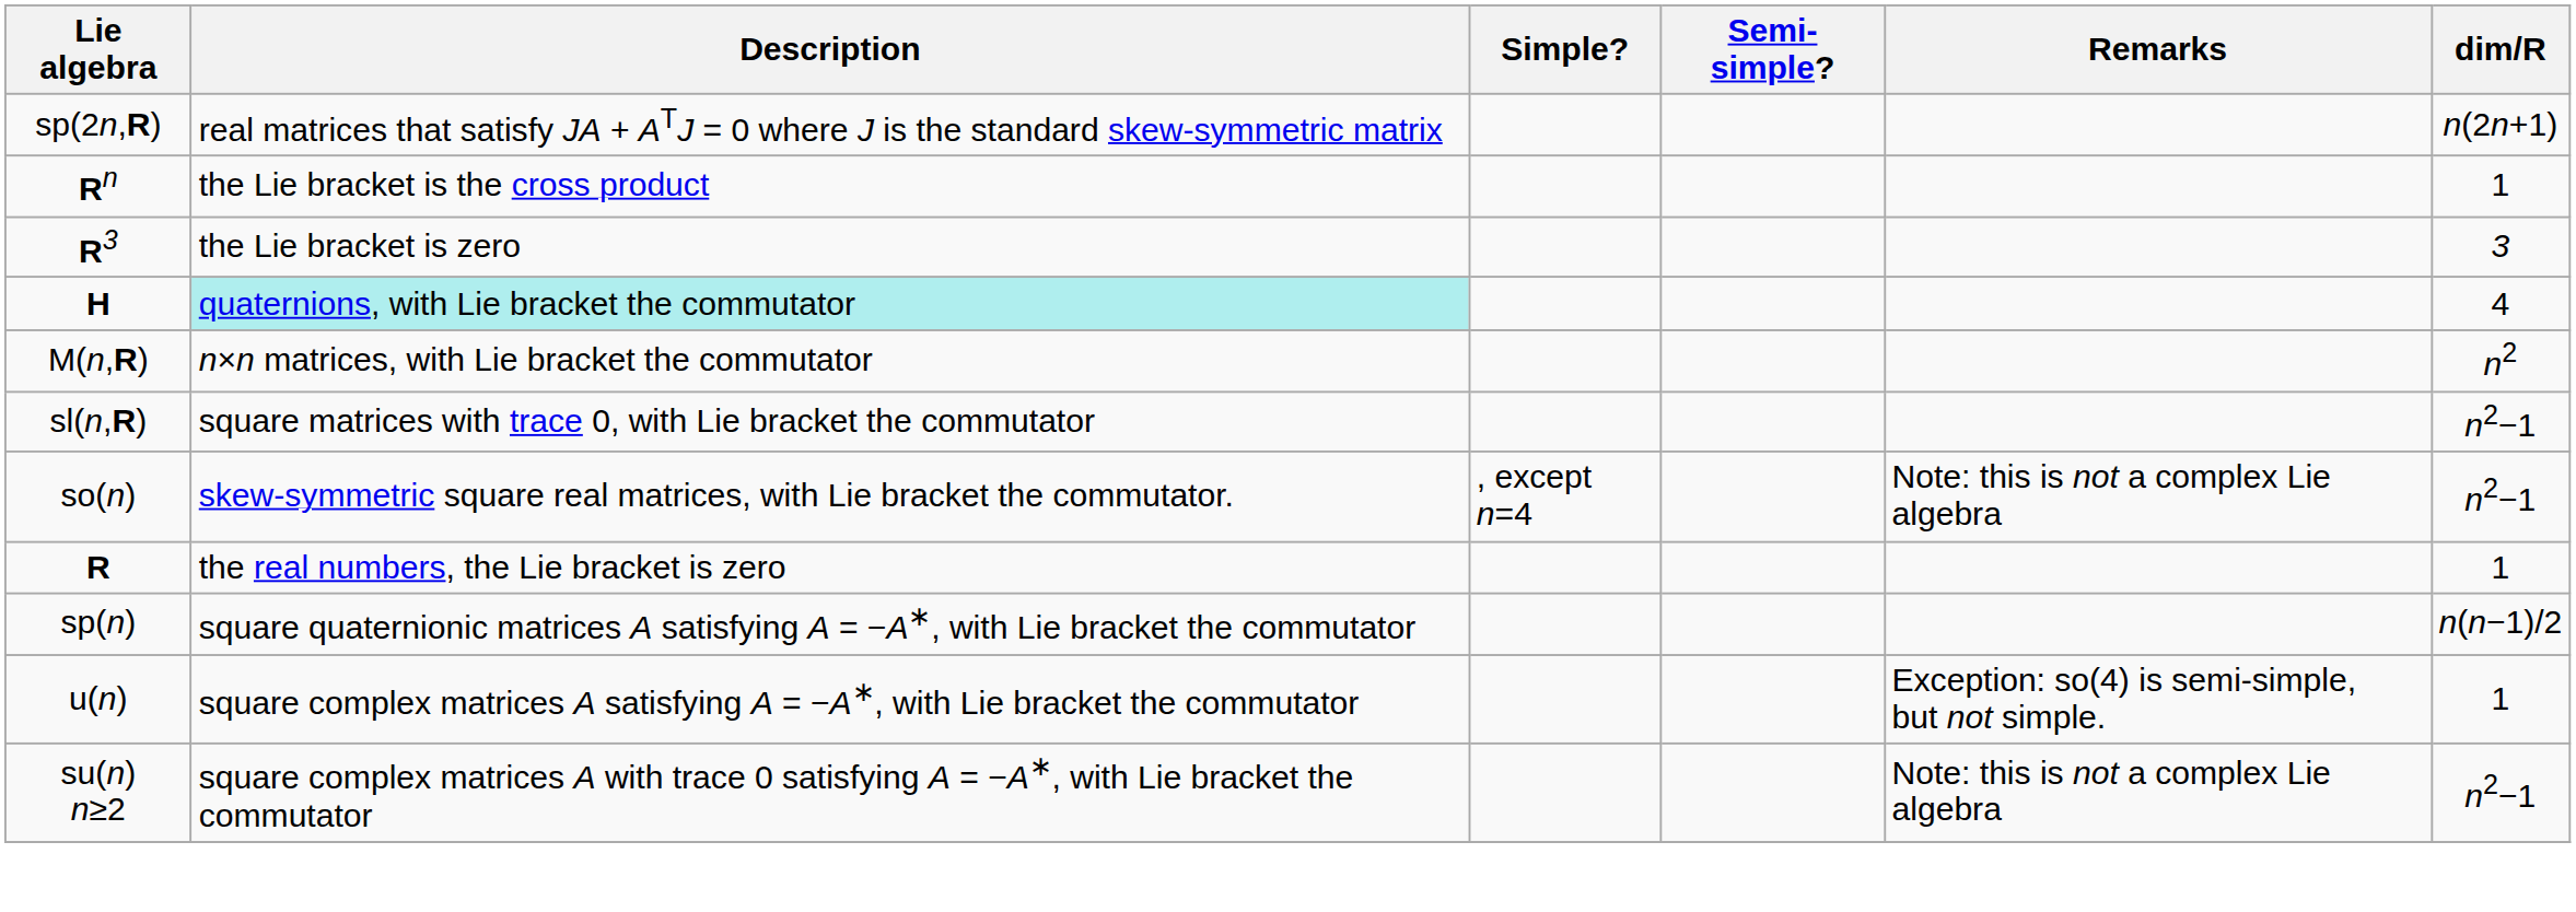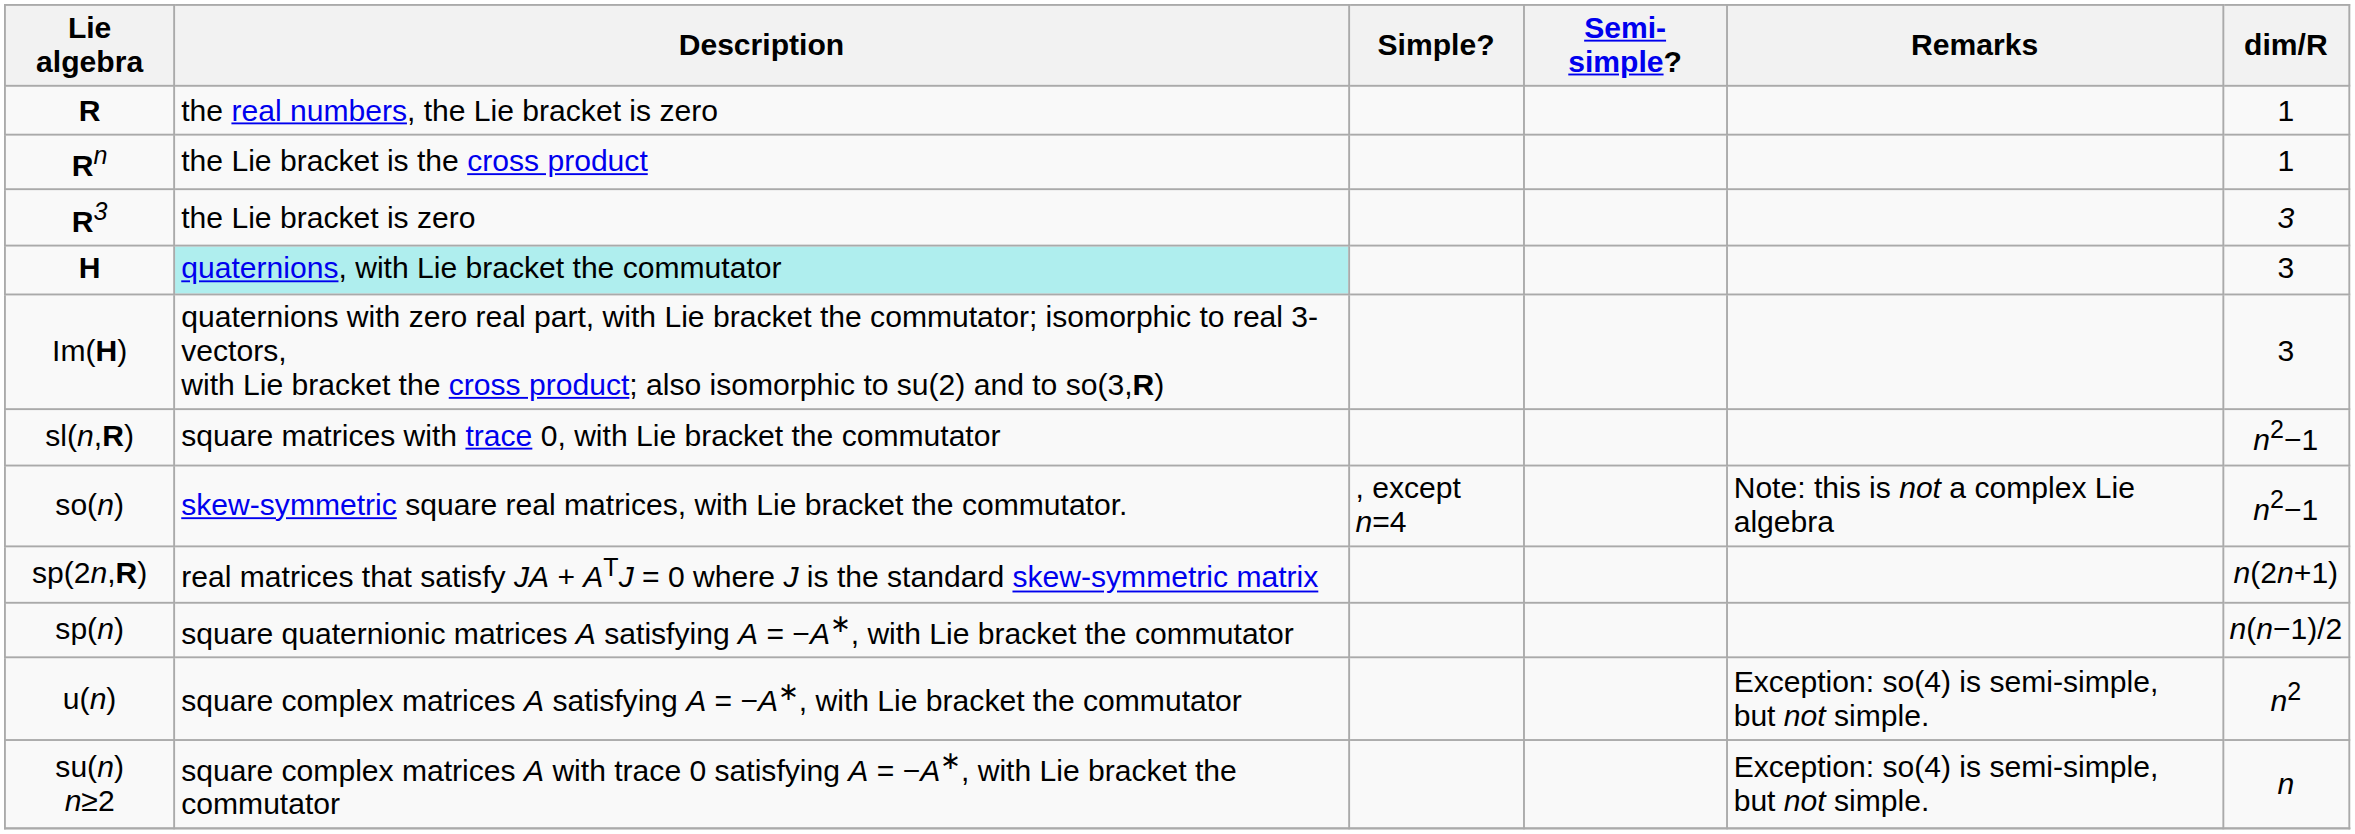rows swapped: R <-> sp(2n,R)
H | dim/R: 4 -> 3
+ row: Im(H) | quaternions with zero real part, with Lie bracket the commutator; isomorphic to real 3-vectors, with Lie bracket the cross product; also isomorphic to su(2) and to so(3,R) | 3
- row: M(n,R) | n×n matrices, with Lie bracket the commutator | n2
u(n) | dim/R: 1 -> n2
su(n) n≥2 | Remarks: Note: this is not a complex Lie algebra -> Exception: so(4) is semi-simple, but not simple.
su(n) n≥2 | dim/R: n2−1 -> n
